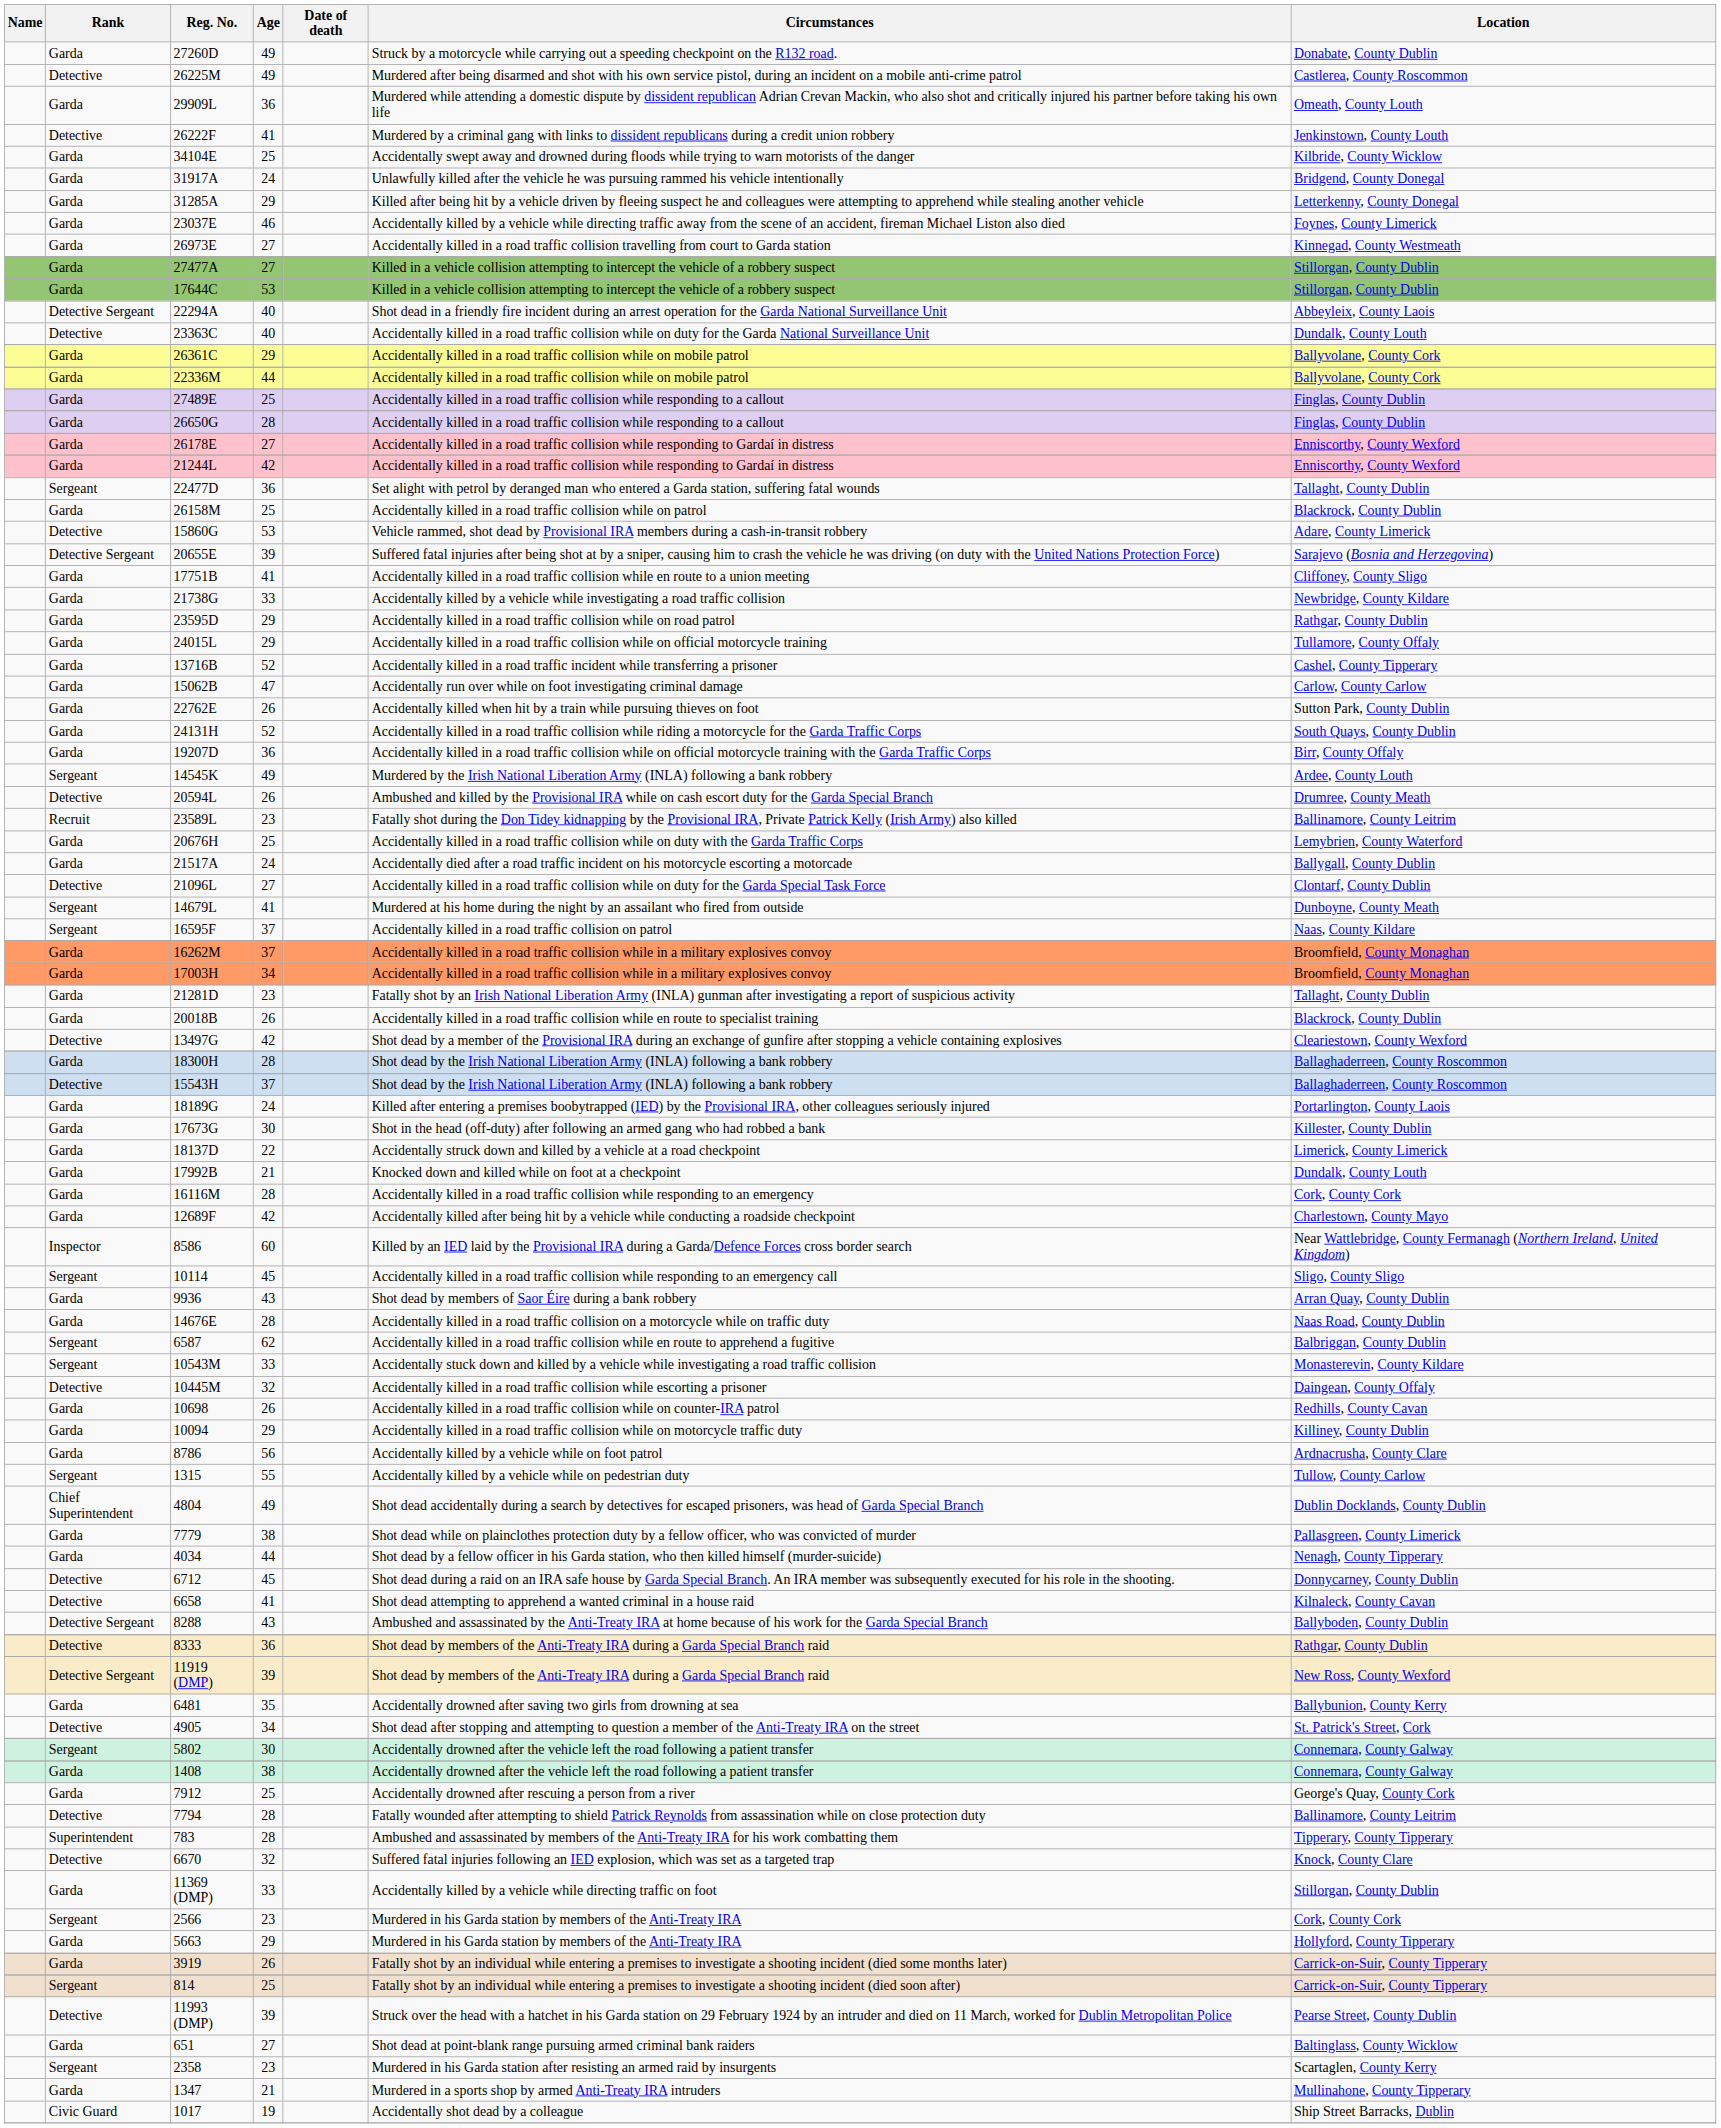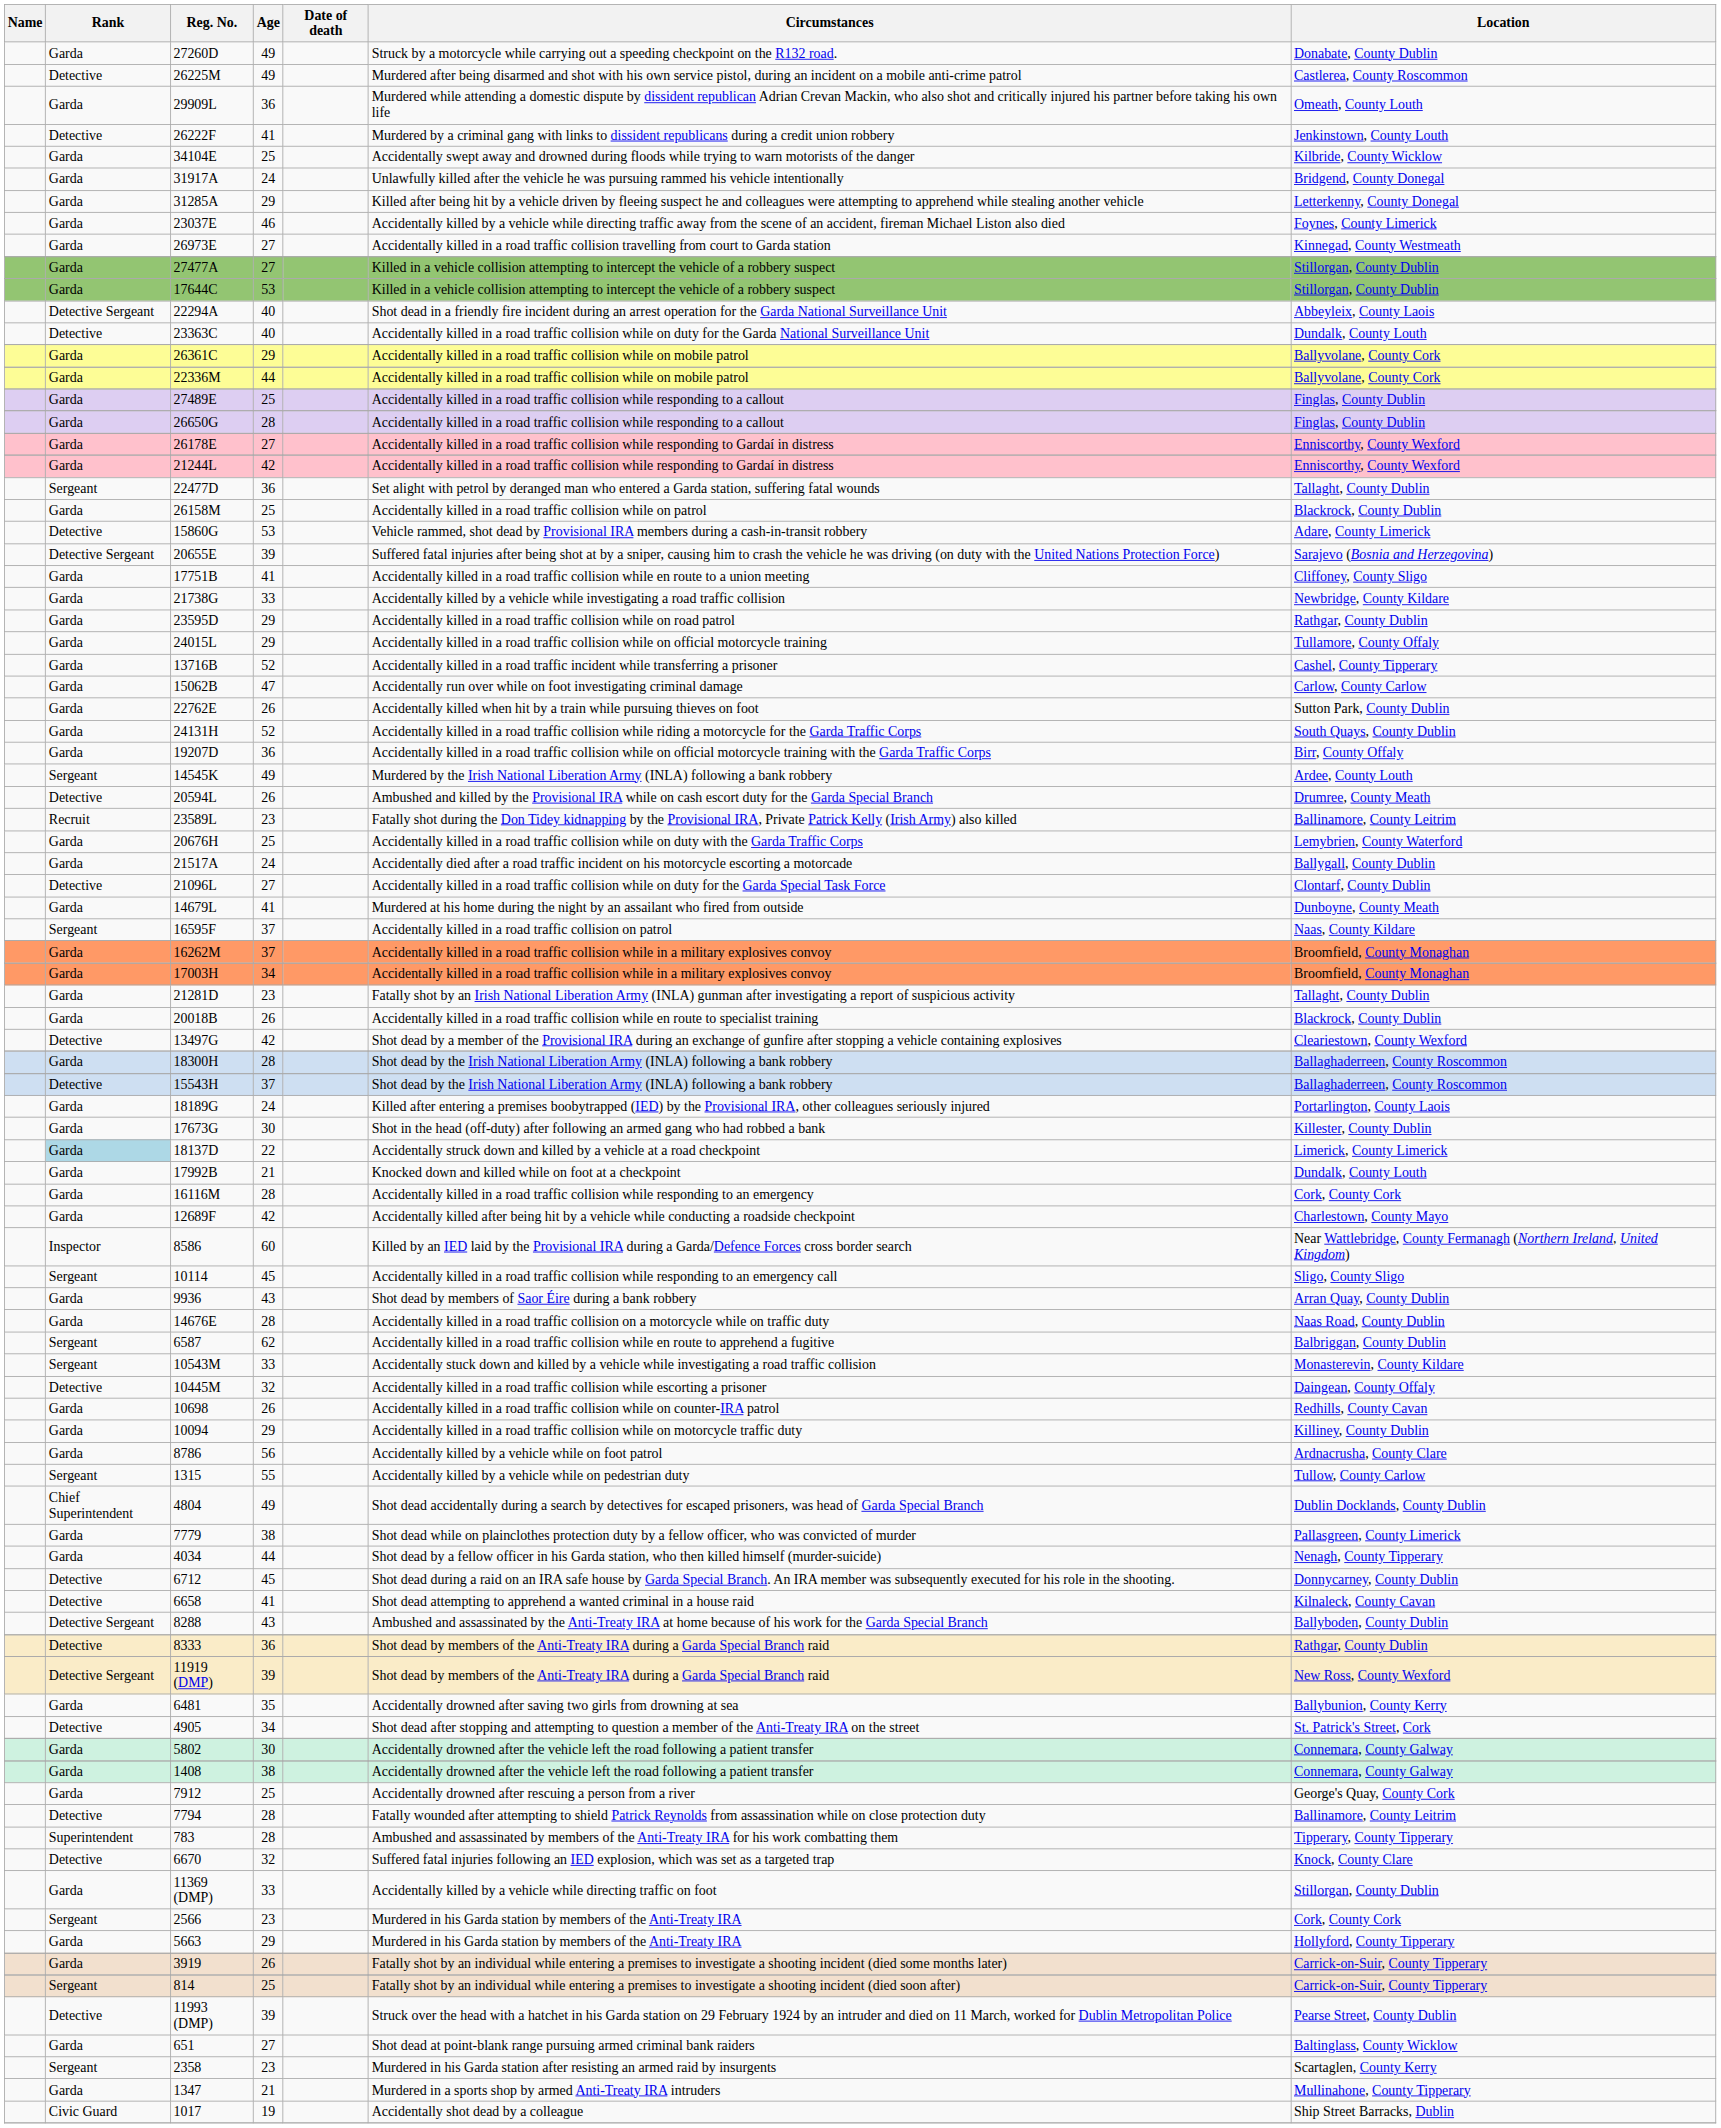14679L | Rank: Sergeant -> Garda
18137D | Rank: no background -> lightblue background
5802 | Rank: Sergeant -> Garda
